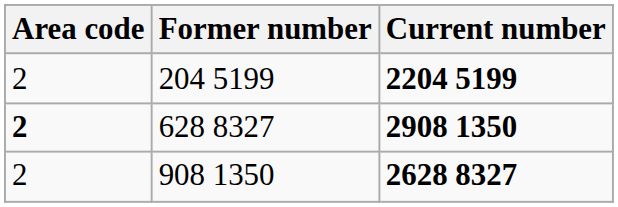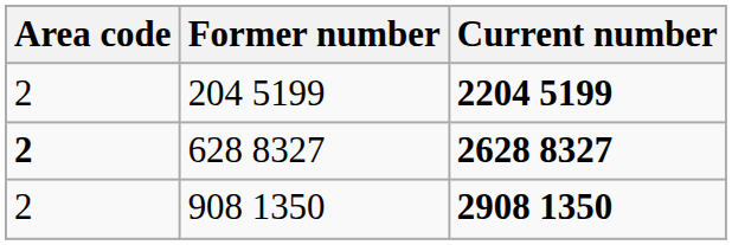628 8327 | Current number: 2908 1350 -> 2628 8327
908 1350 | Current number: 2628 8327 -> 2908 1350
